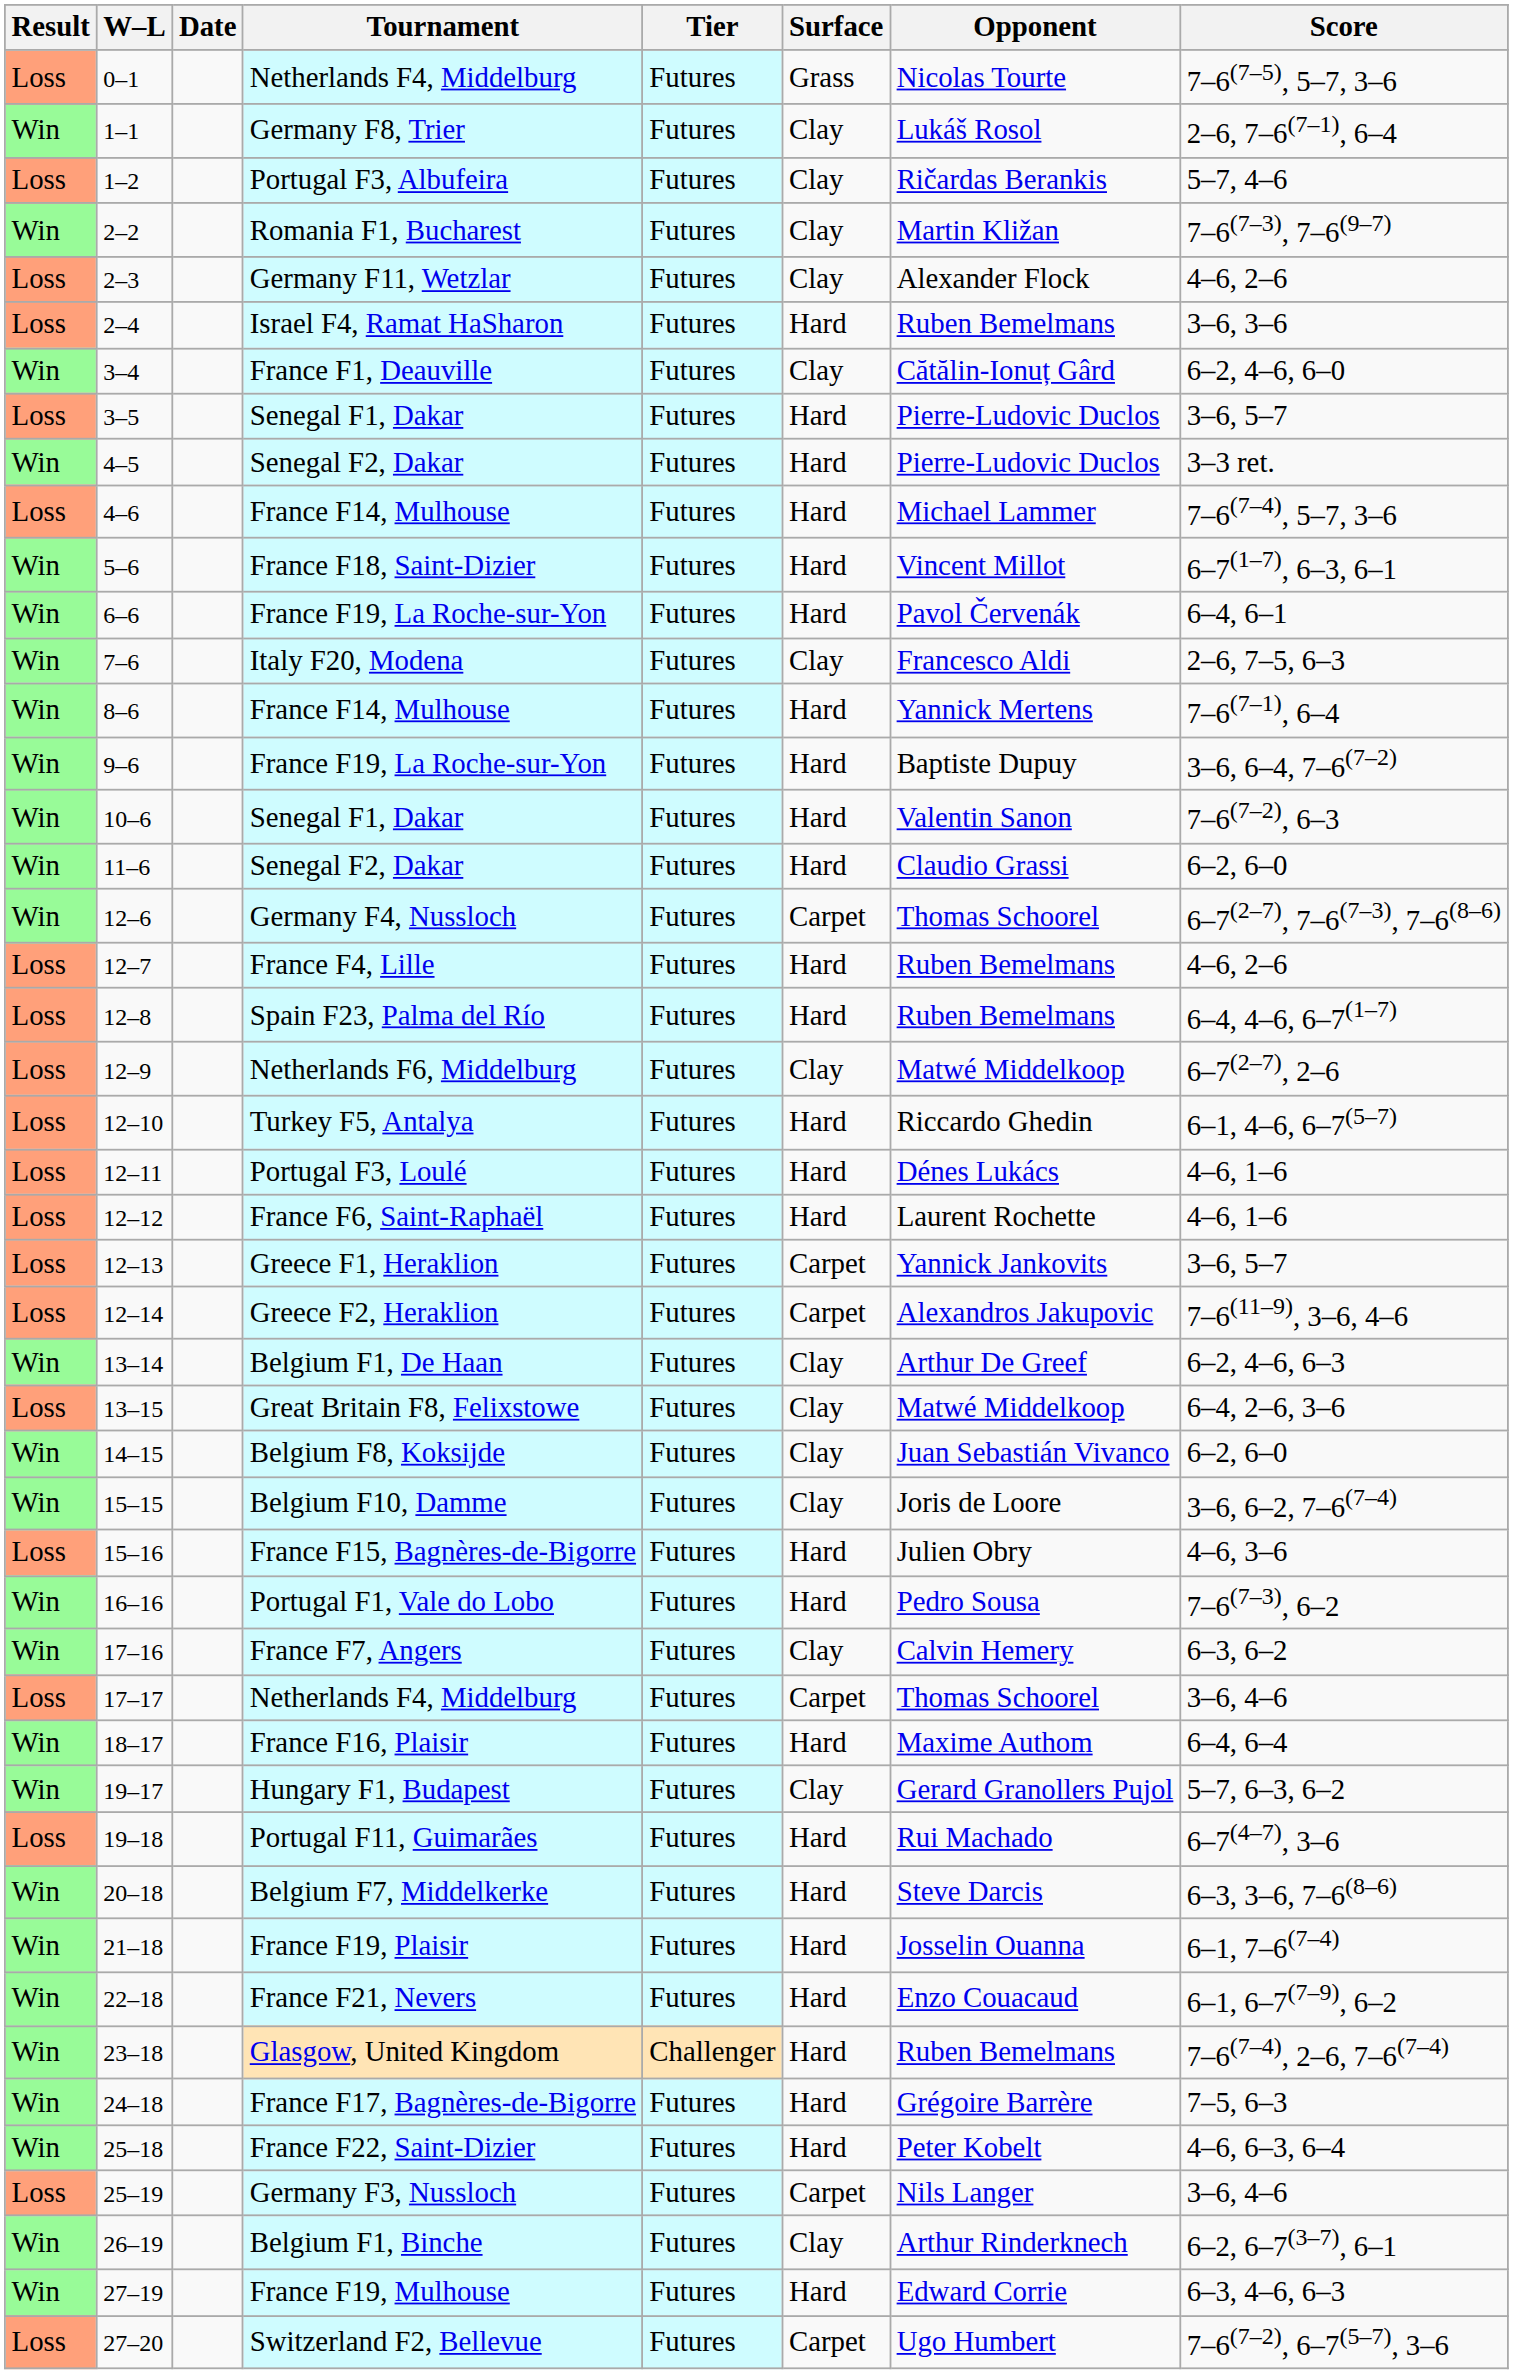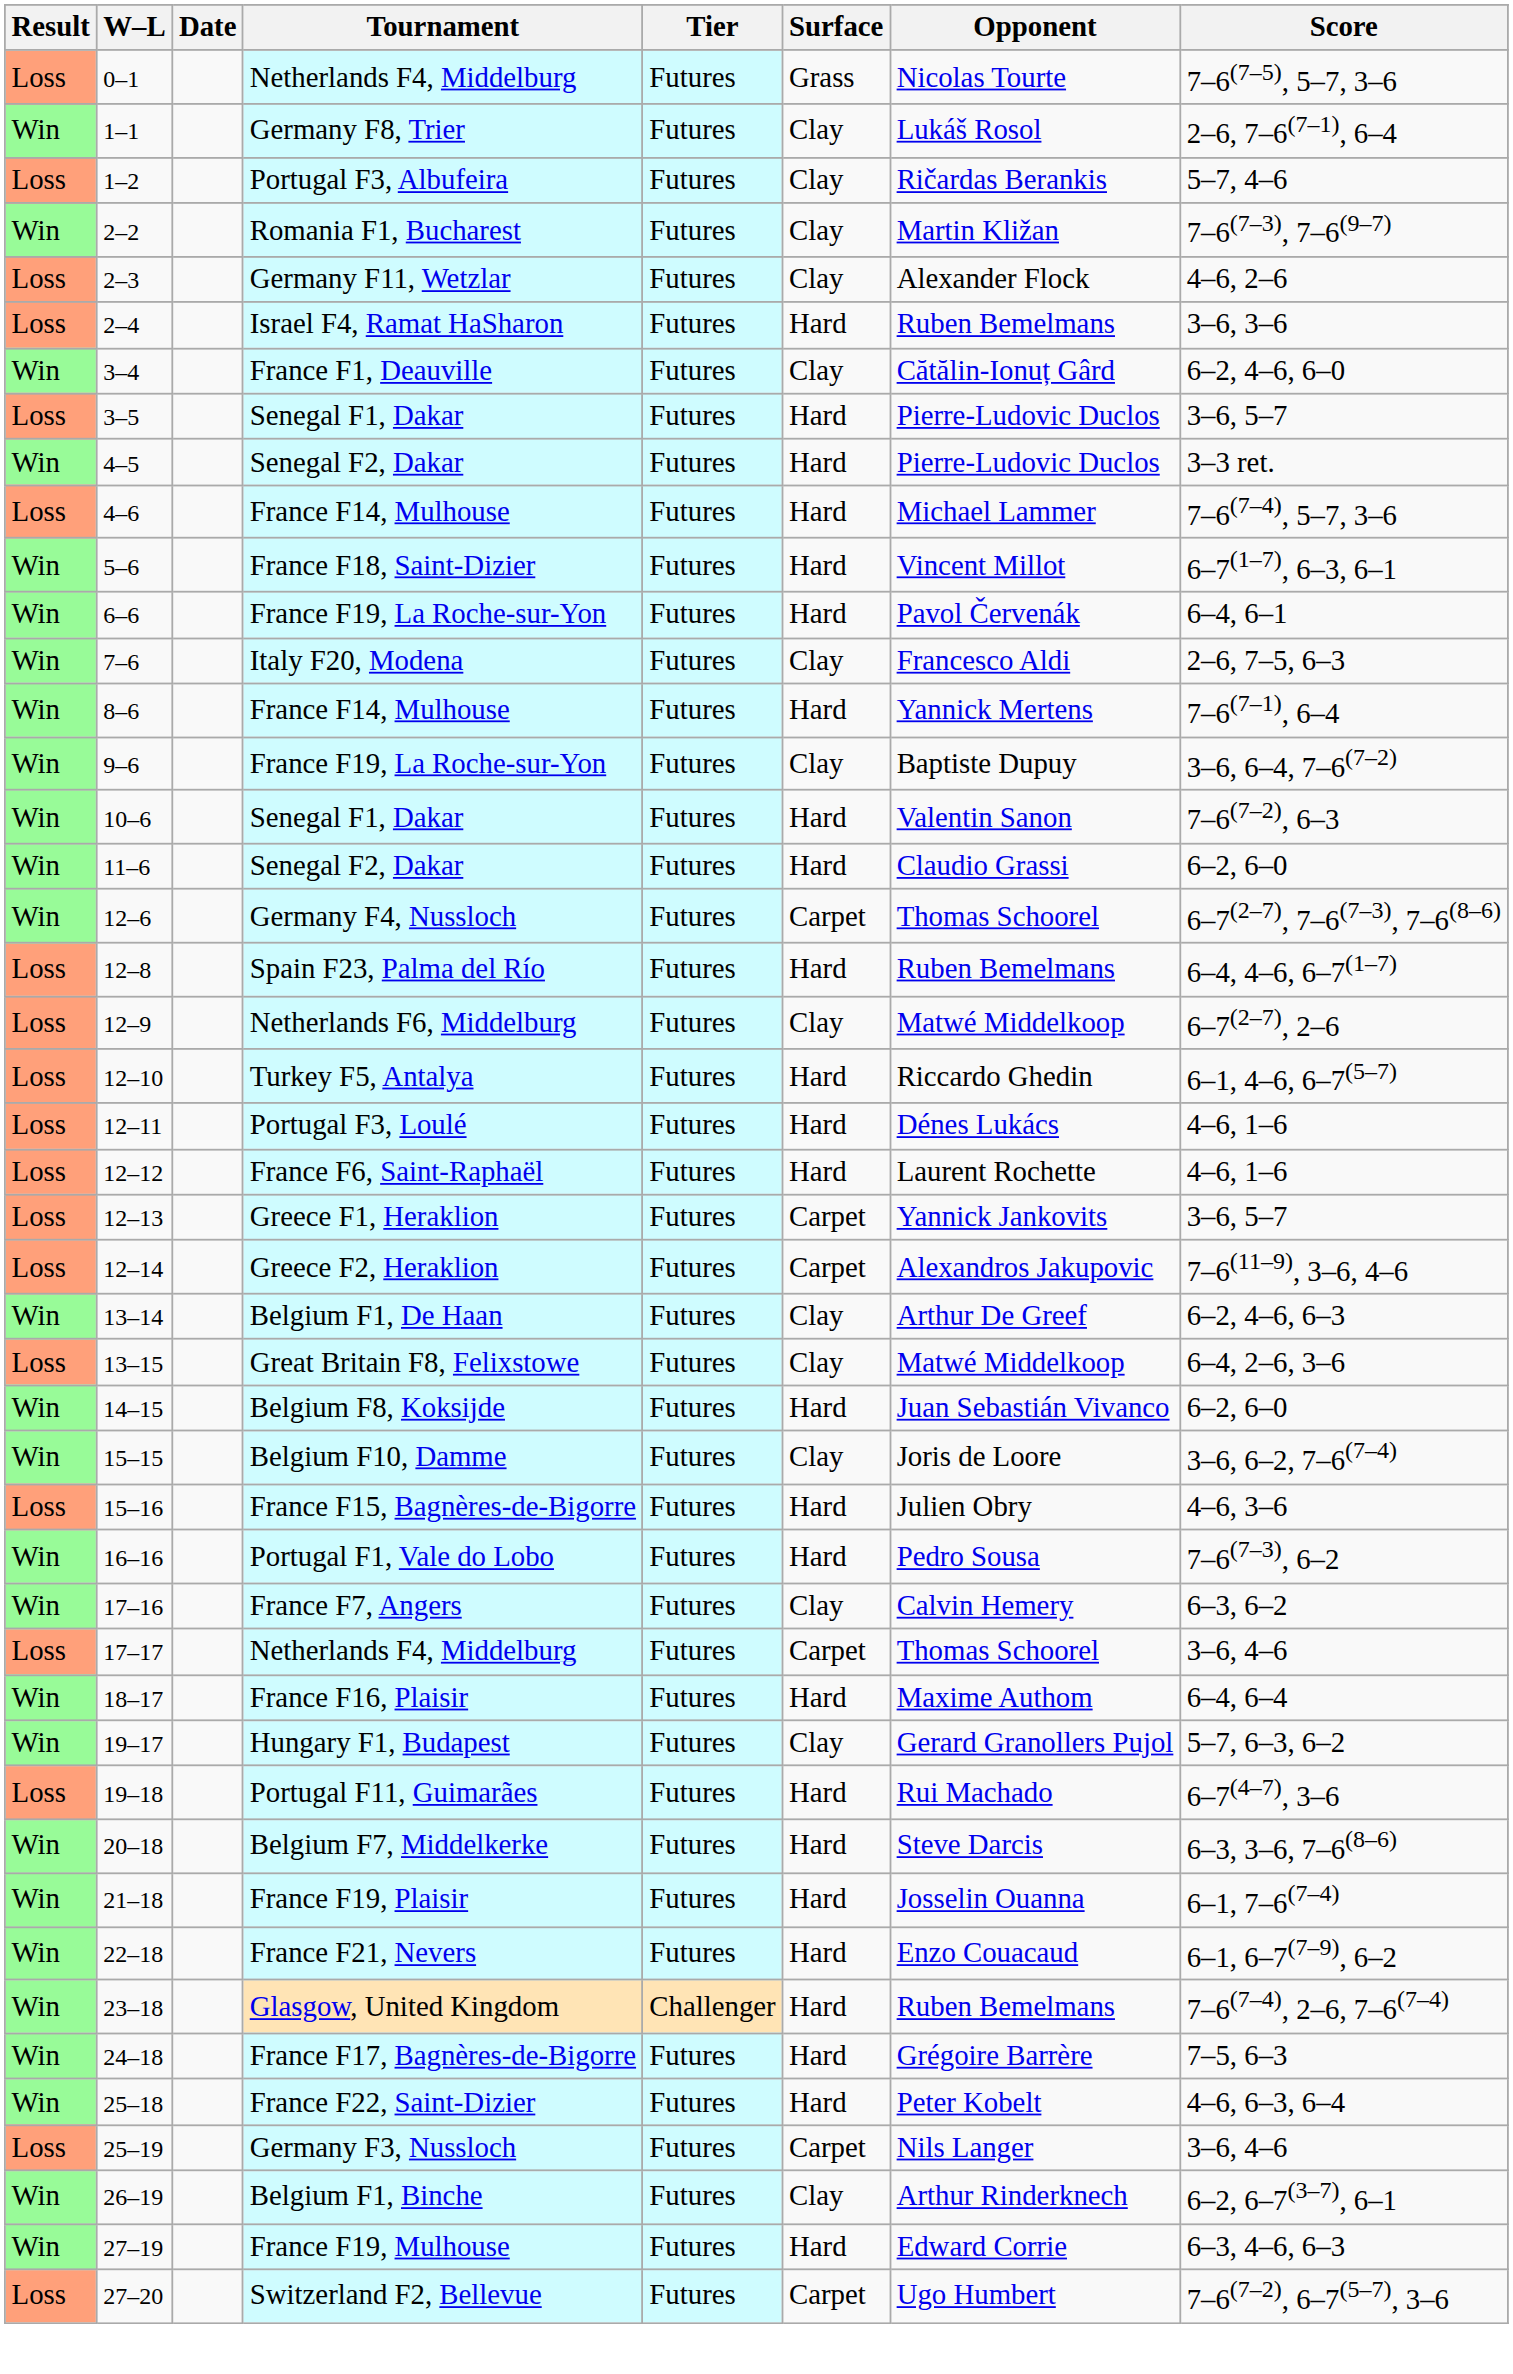9–6 | Surface: Hard -> Clay
- row: Loss | 12–7 | France F4, Lille | Futures | Hard | Ruben Bemelmans | 4–6, 2–6
14–15 | Surface: Clay -> Hard
